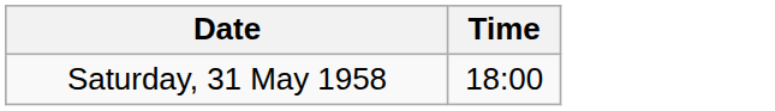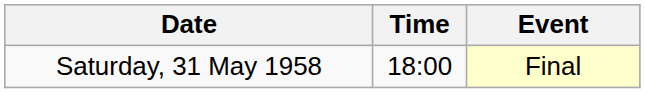+ column: Event | Final
